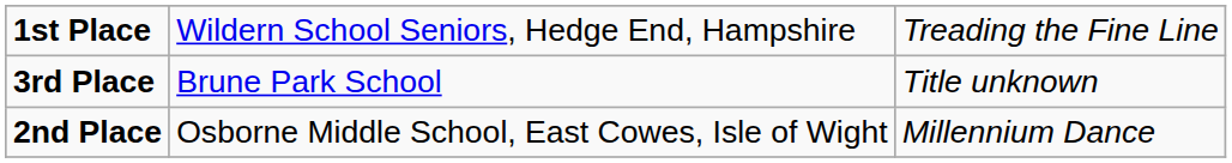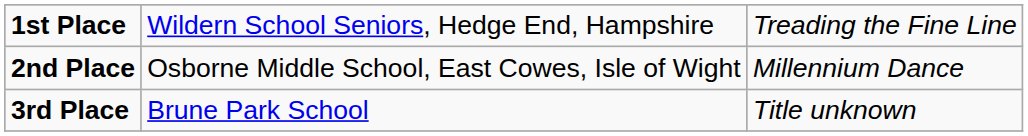rows swapped: 2nd Place <-> 3rd Place
